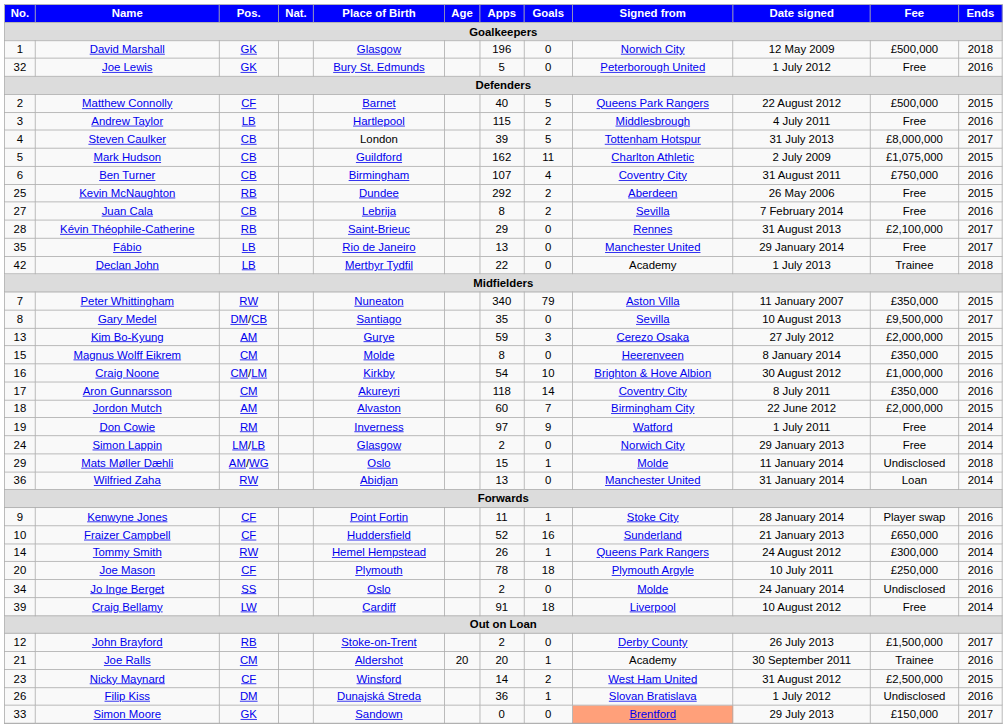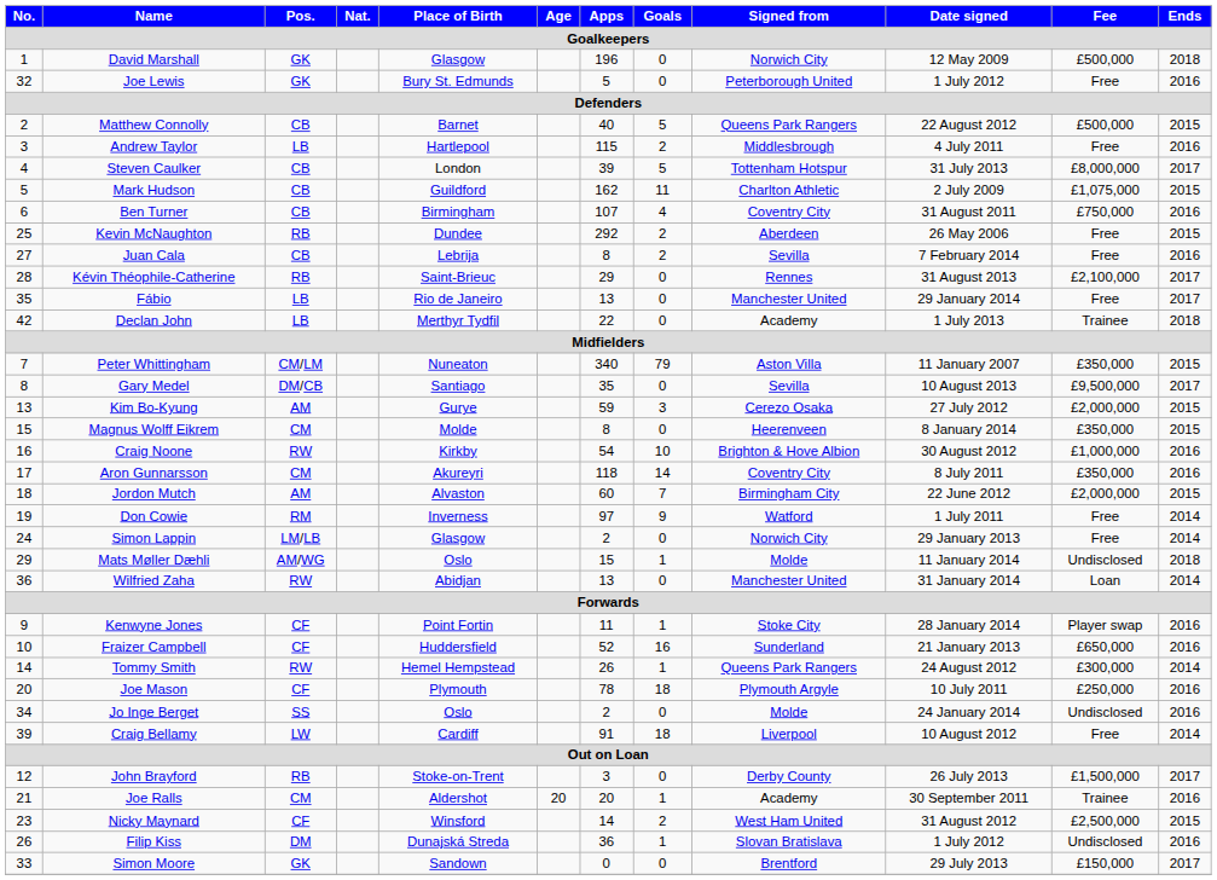Matthew Connolly | Pos.: CF -> CB
Peter Whittingham | Pos.: RW -> CM/LM
Craig Noone | Pos.: CM/LM -> RW
John Brayford | Apps: 2 -> 3
Simon Moore | Signed from: lightsalmon background -> no background
